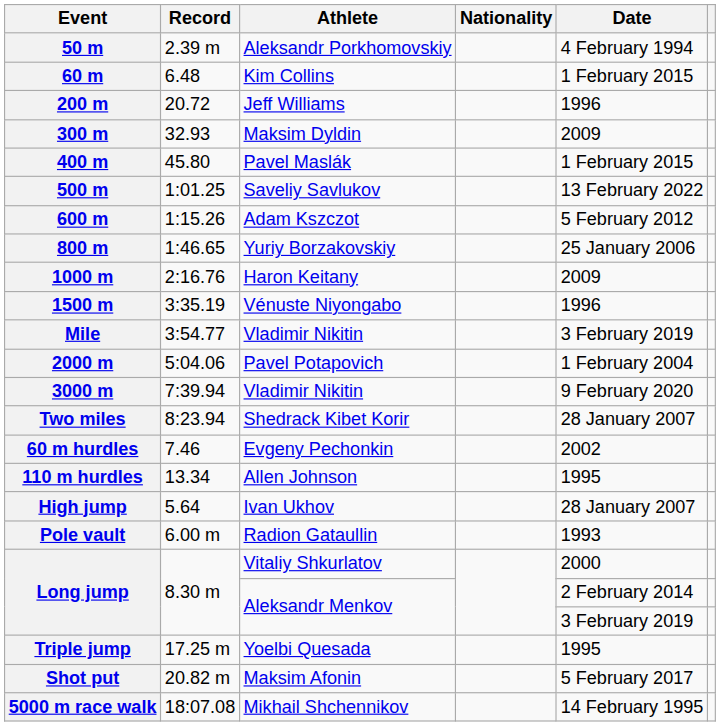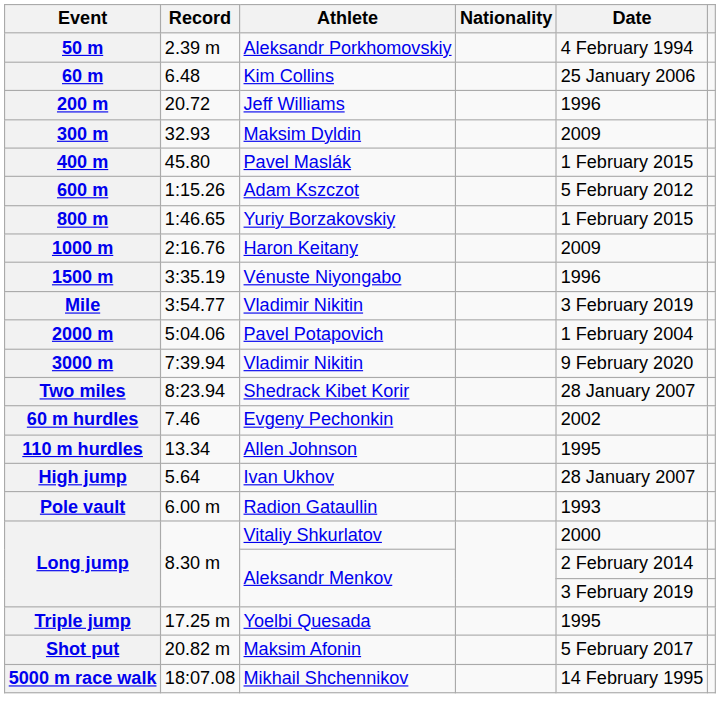60 m | Date: 1 February 2015 -> 25 January 2006
- row: 500 m | 1:01.25 | Saveliy Savlukov | 13 February 2022
800 m | Date: 25 January 2006 -> 1 February 2015
